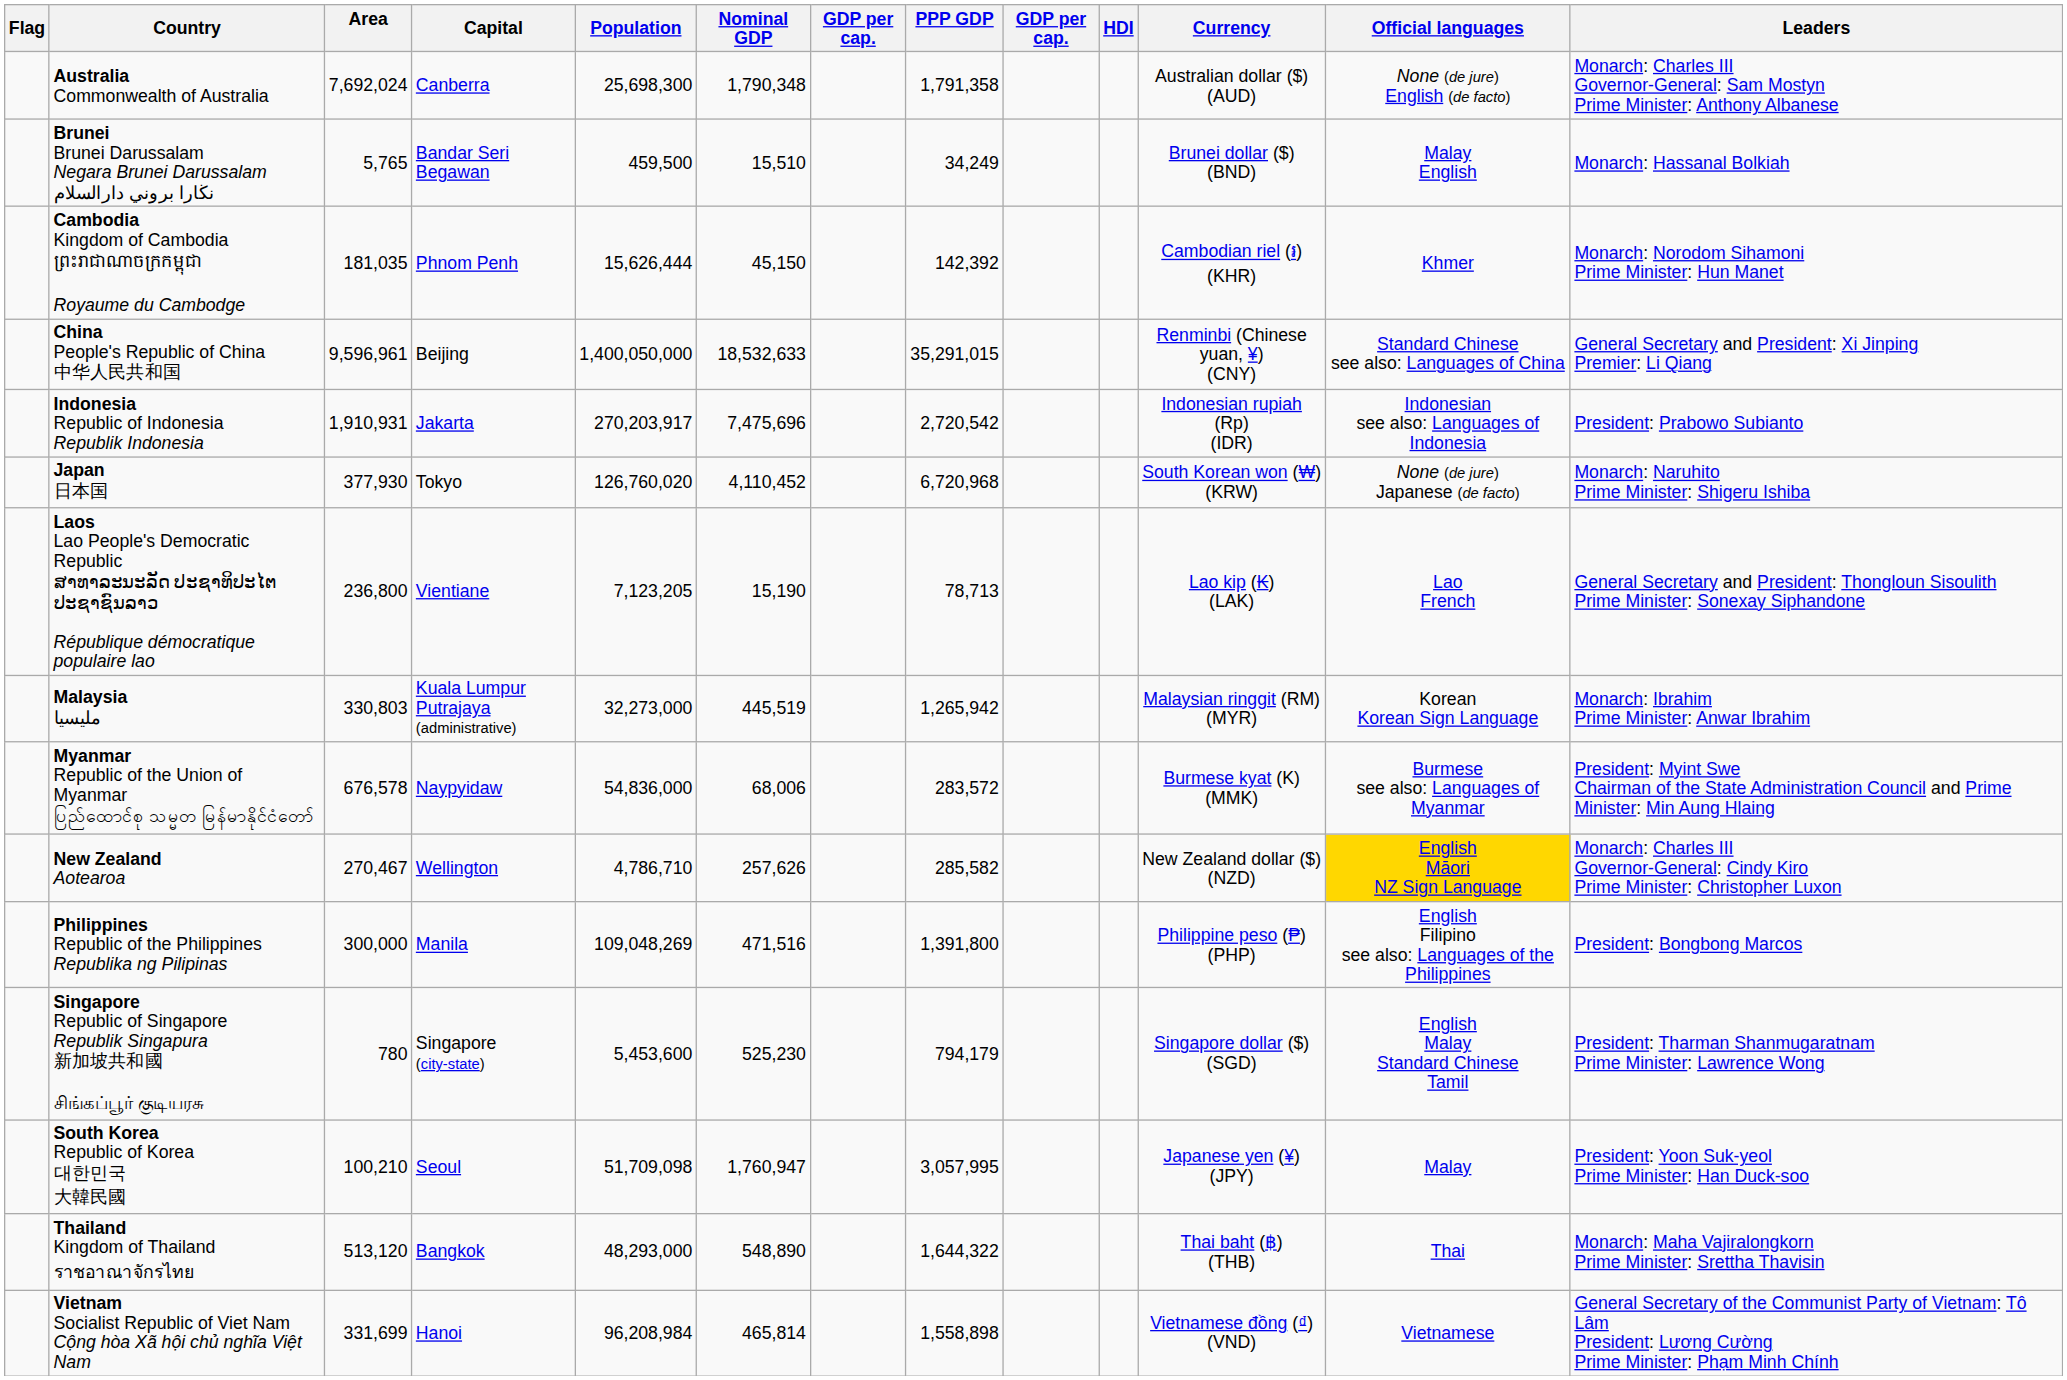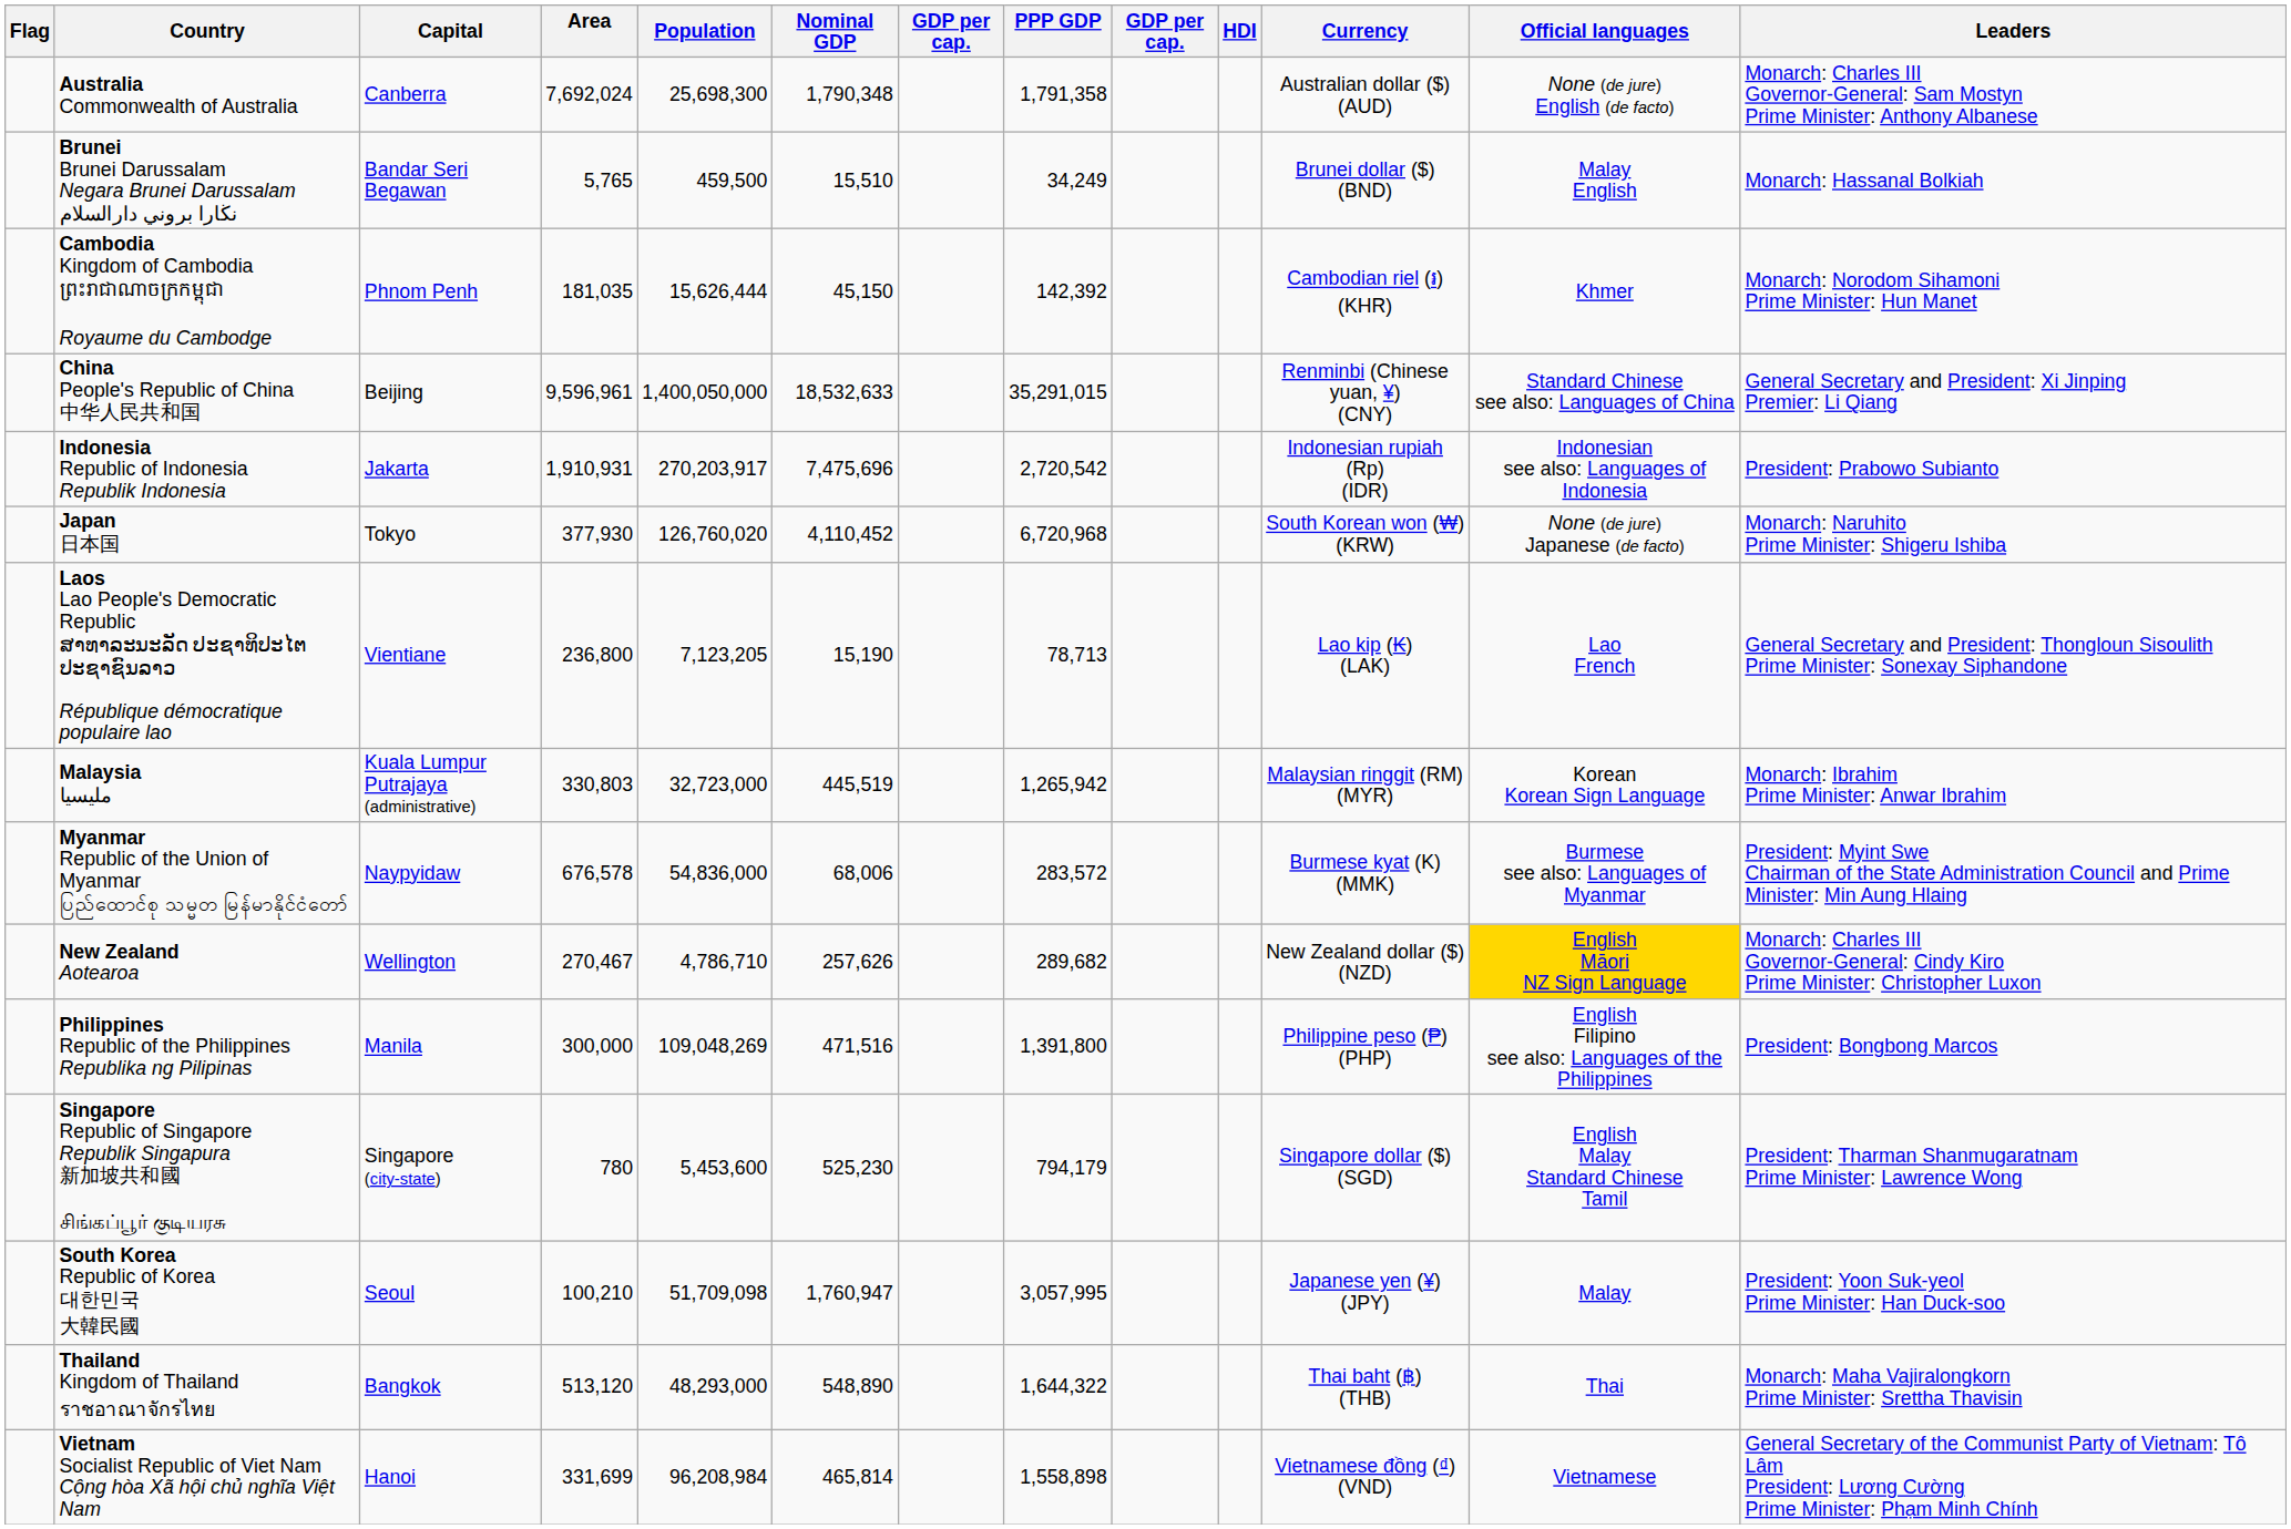columns swapped: Capital <-> Area
Malaysia مليسيا | Population: 32,273,000 -> 32,723,000
New Zealand Aotearoa | PPP GDP: 285,582 -> 289,682
